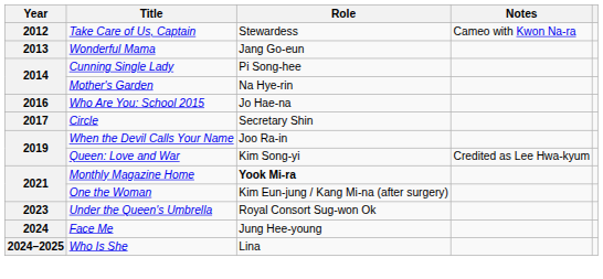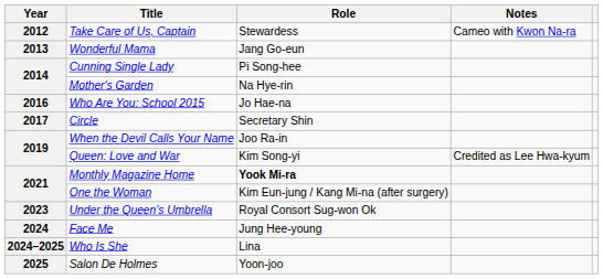+ row: 2025 | Salon De Holmes | Yoon-joo
